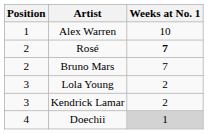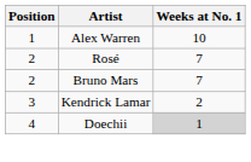Rosé | Weeks at No. 1: bold -> normal
- row: 3 | Lola Young | 2
